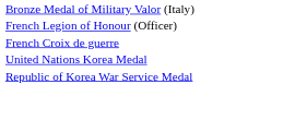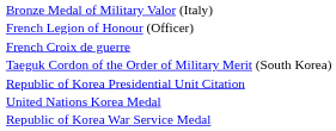+ row: Taeguk Cordon of the Order of Military Merit (South Korea)
+ row: Republic of Korea Presidential Unit Citation
